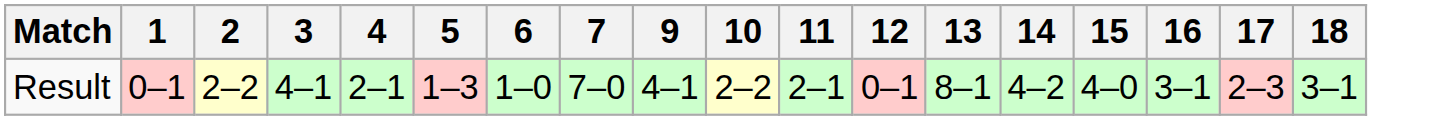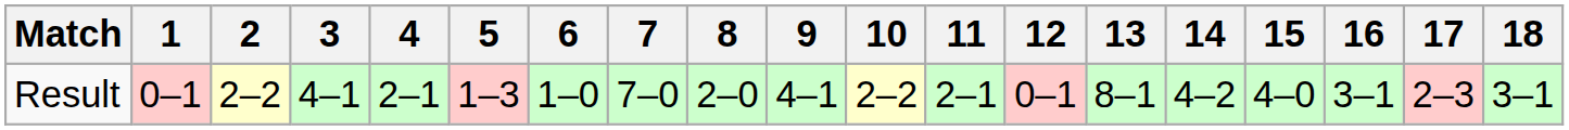+ column: 8 | 2–0
